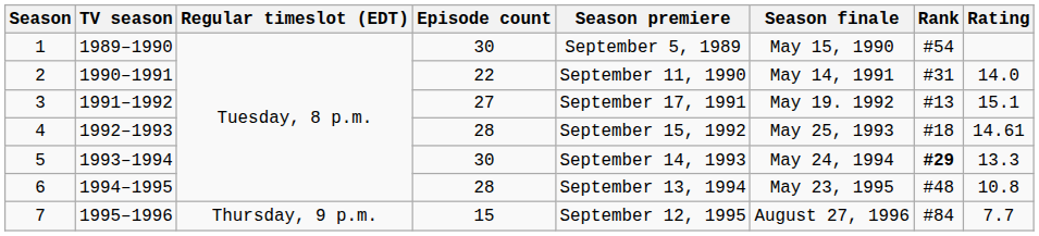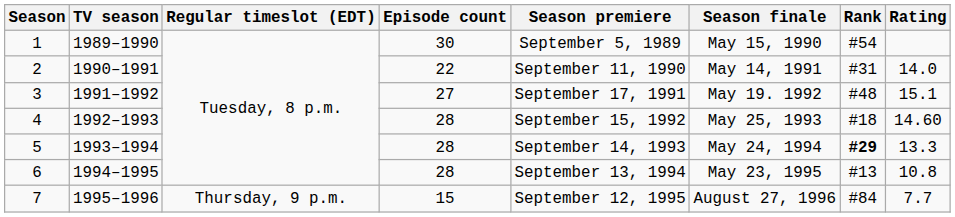3 | Rank: #13 -> #48
4 | Rating: 14.61 -> 14.60
5 | Episode count: 30 -> 28
6 | Rank: #48 -> #13
